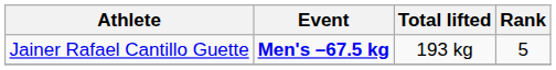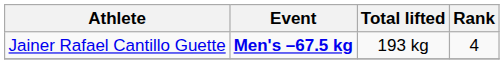Jainer Rafael Cantillo Guette | Rank: 5 -> 4
